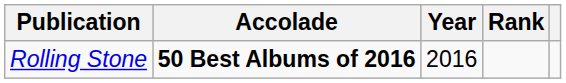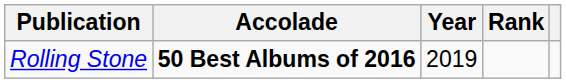Rolling Stone | Year: 2016 -> 2019
